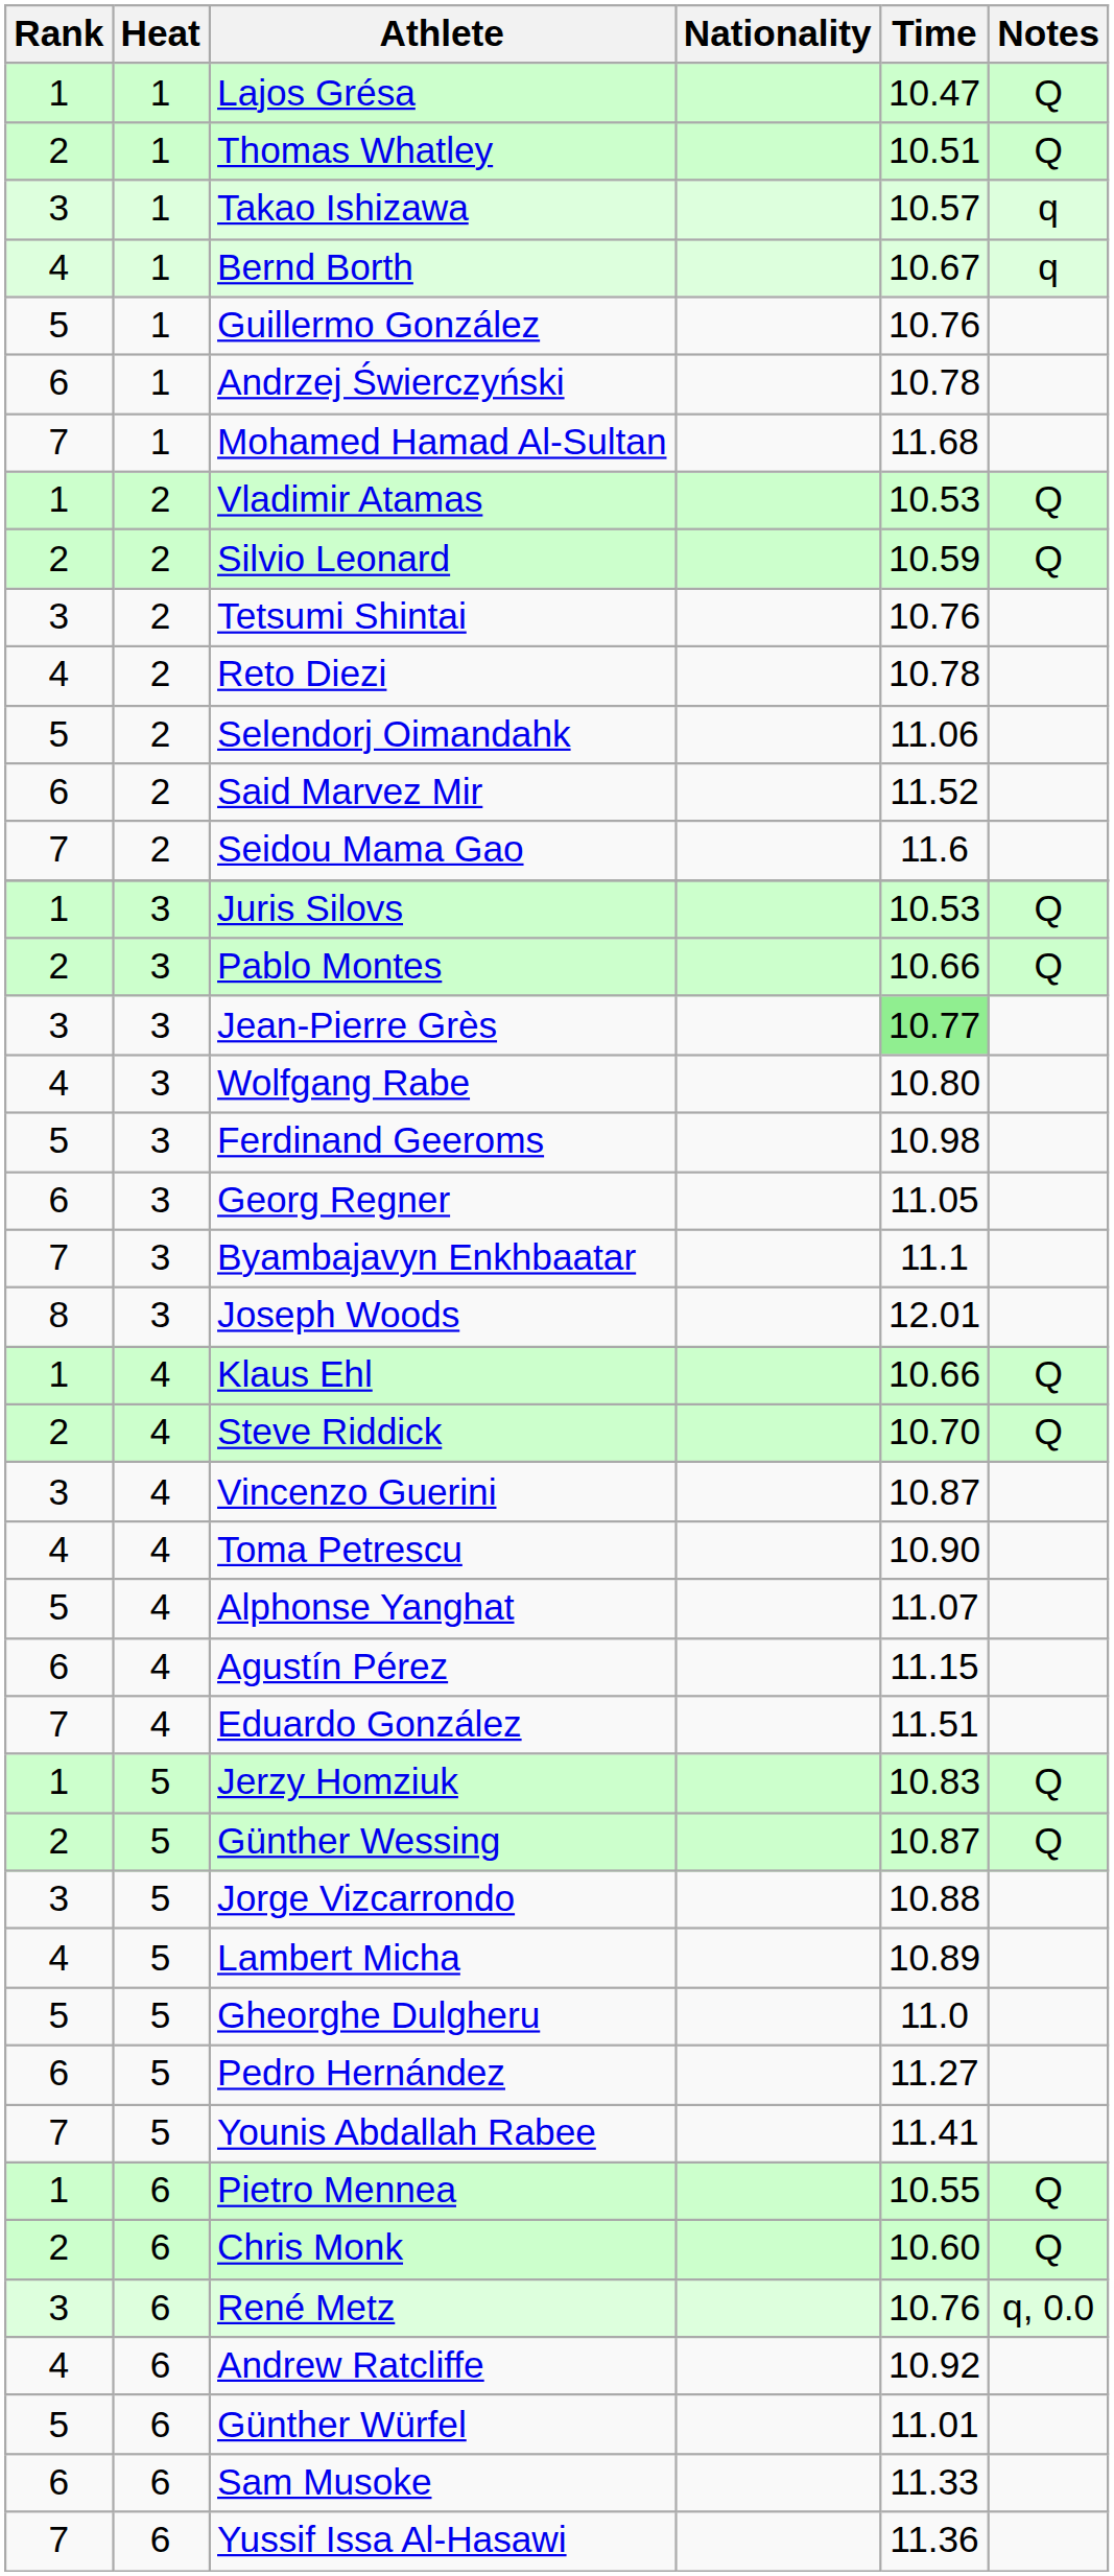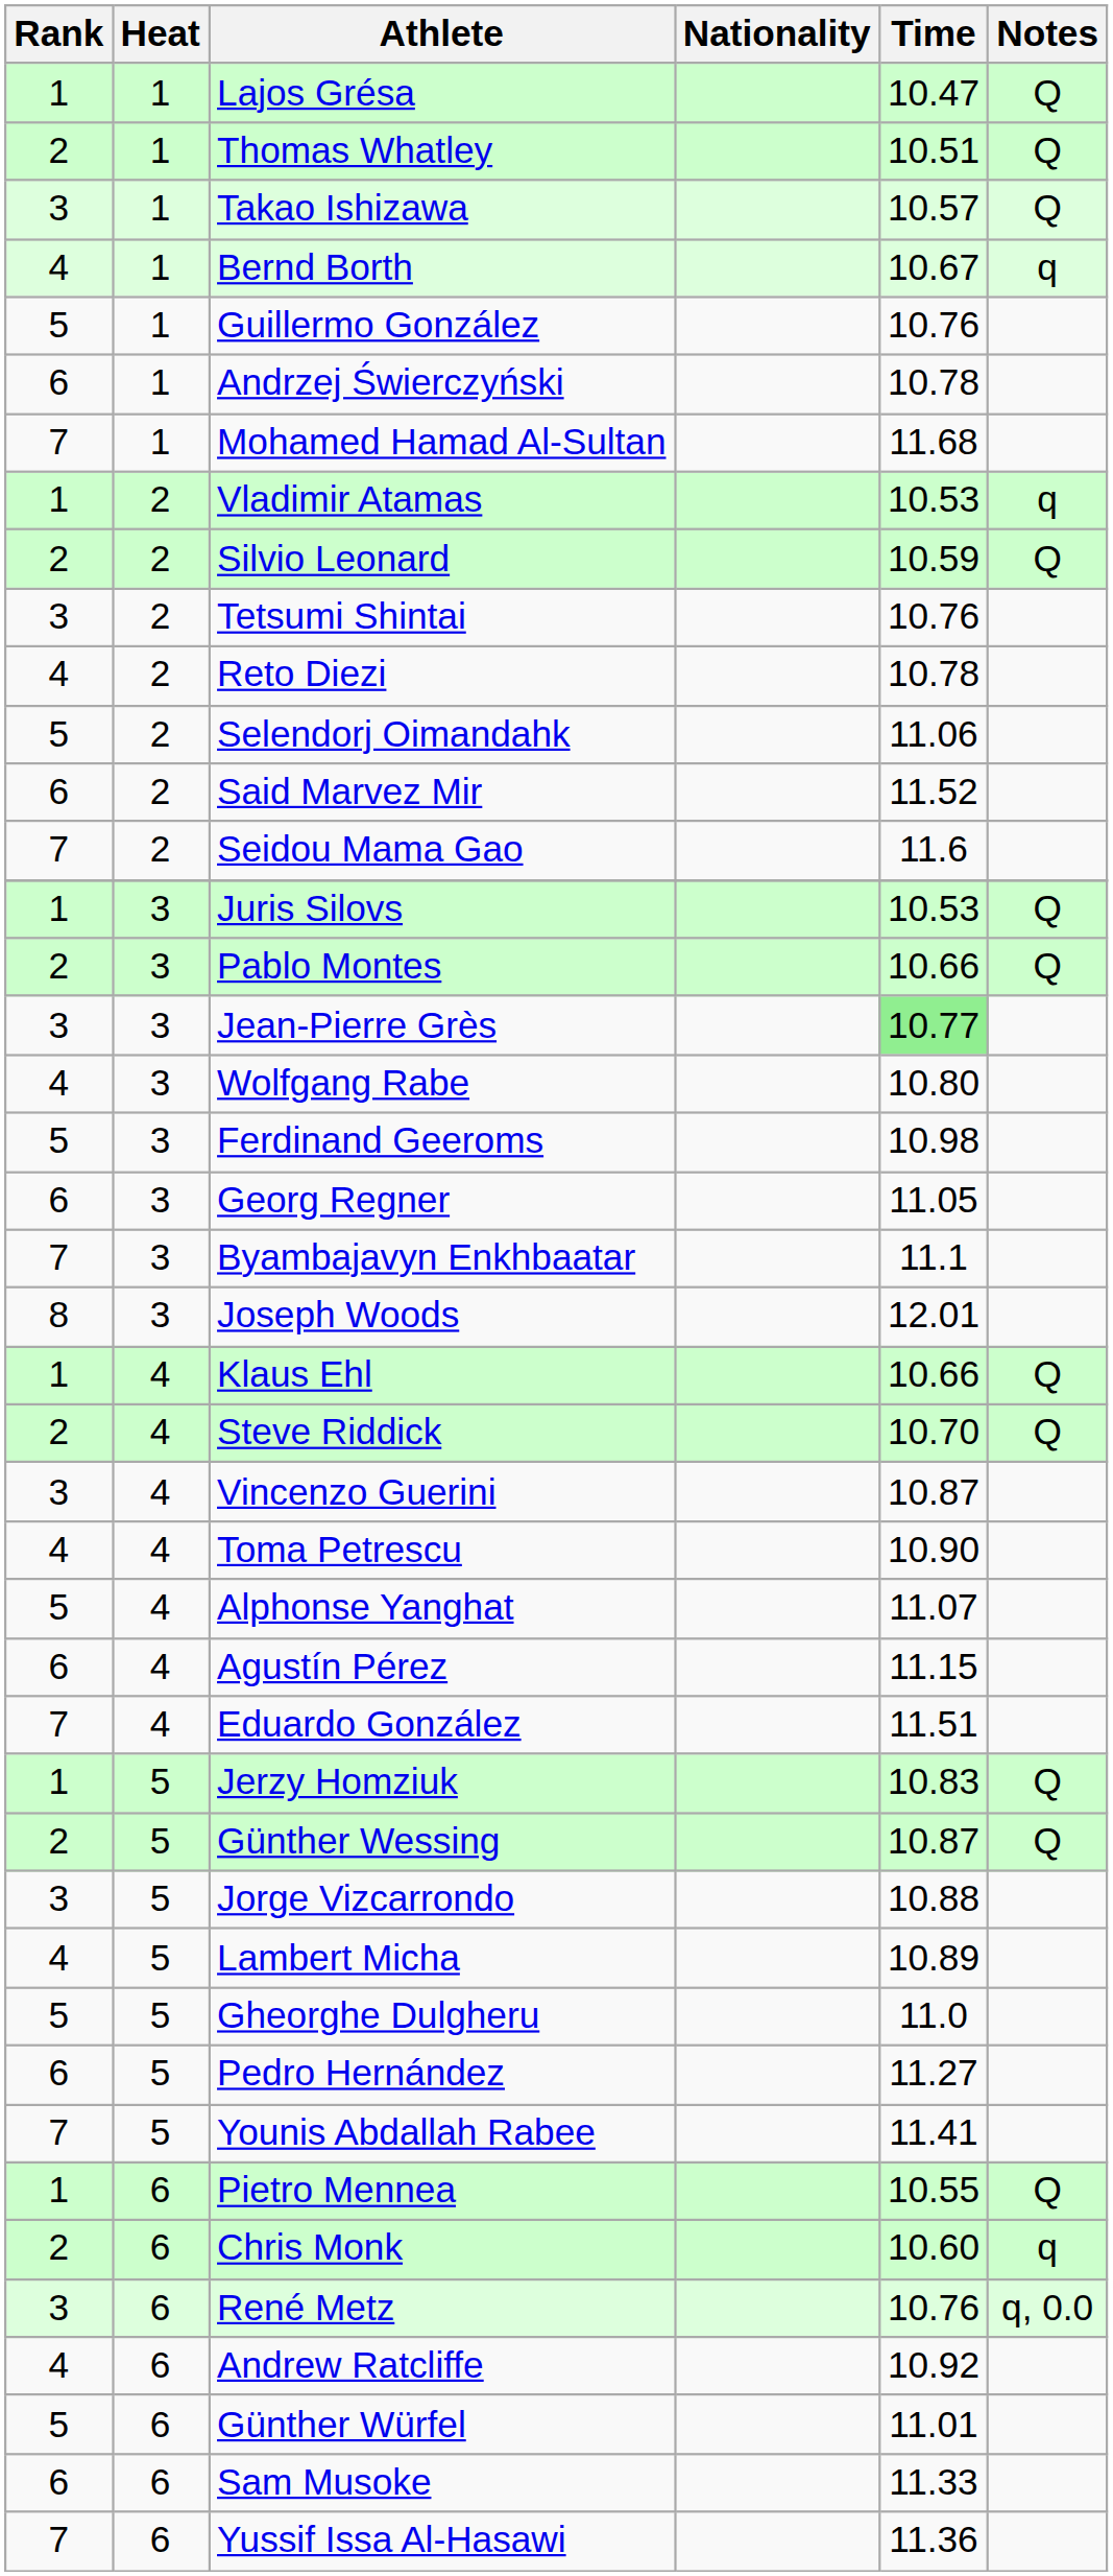Takao Ishizawa | Notes: q -> Q
Vladimir Atamas | Notes: Q -> q
Chris Monk | Notes: Q -> q
